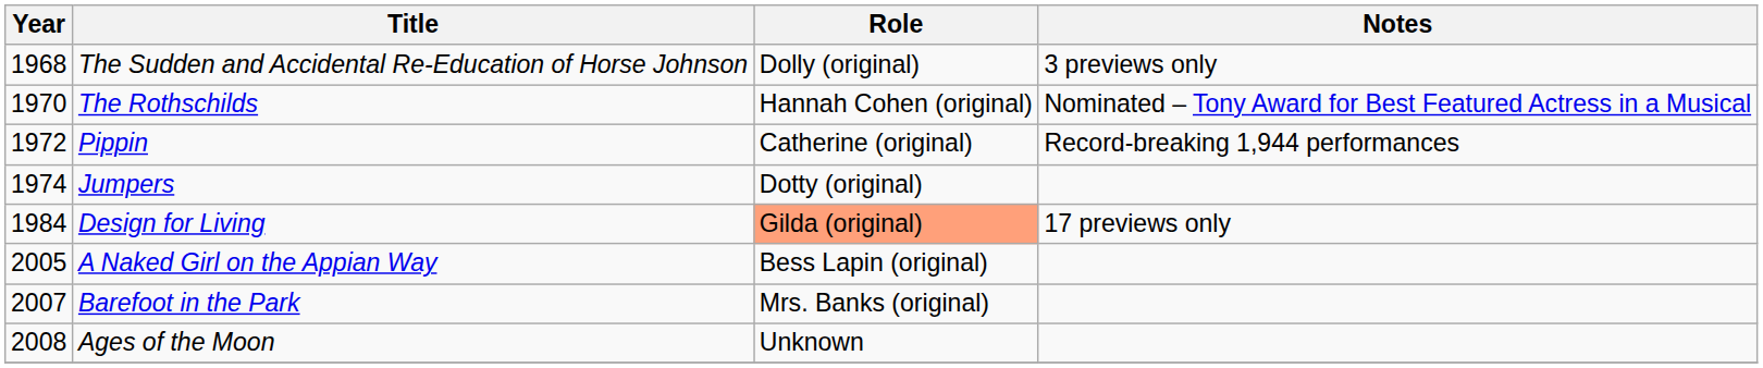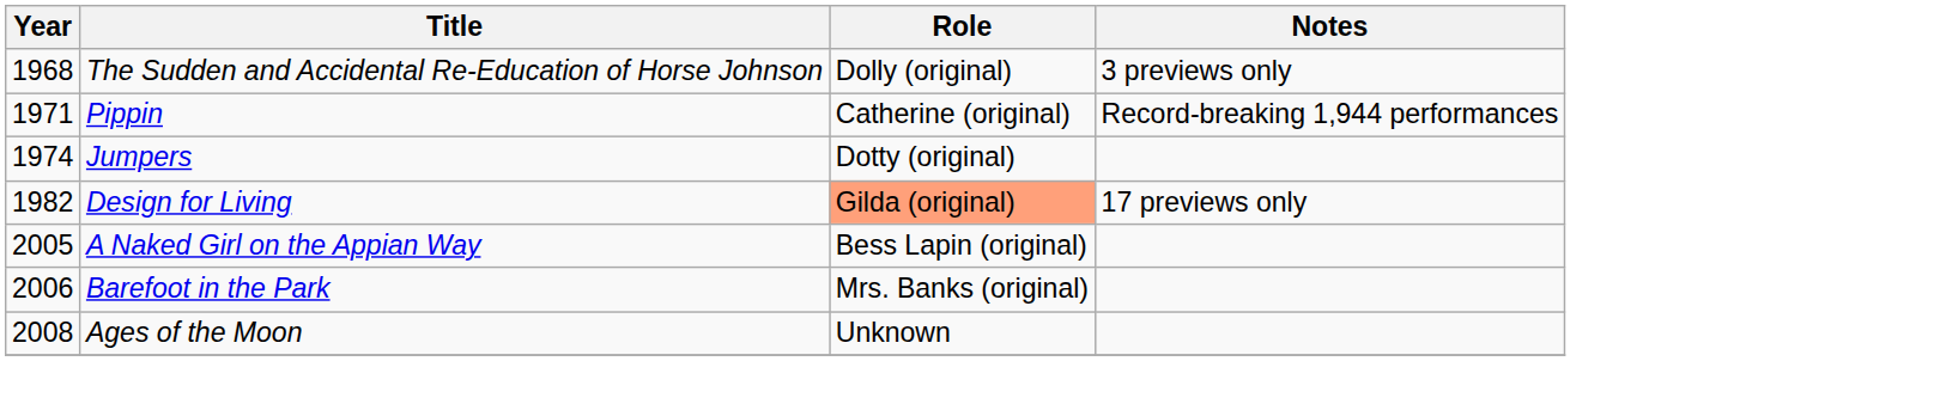- row: 1970 | The Rothschilds | Hannah Cohen (original) | Nominated – Tony Award for Best Featured Actress in a Musical
Pippin | Year: 1972 -> 1971
Design for Living | Year: 1984 -> 1982
Barefoot in the Park | Year: 2007 -> 2006
